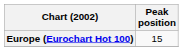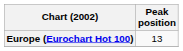Europe (Eurochart Hot 100) | Peak position: 15 -> 13
